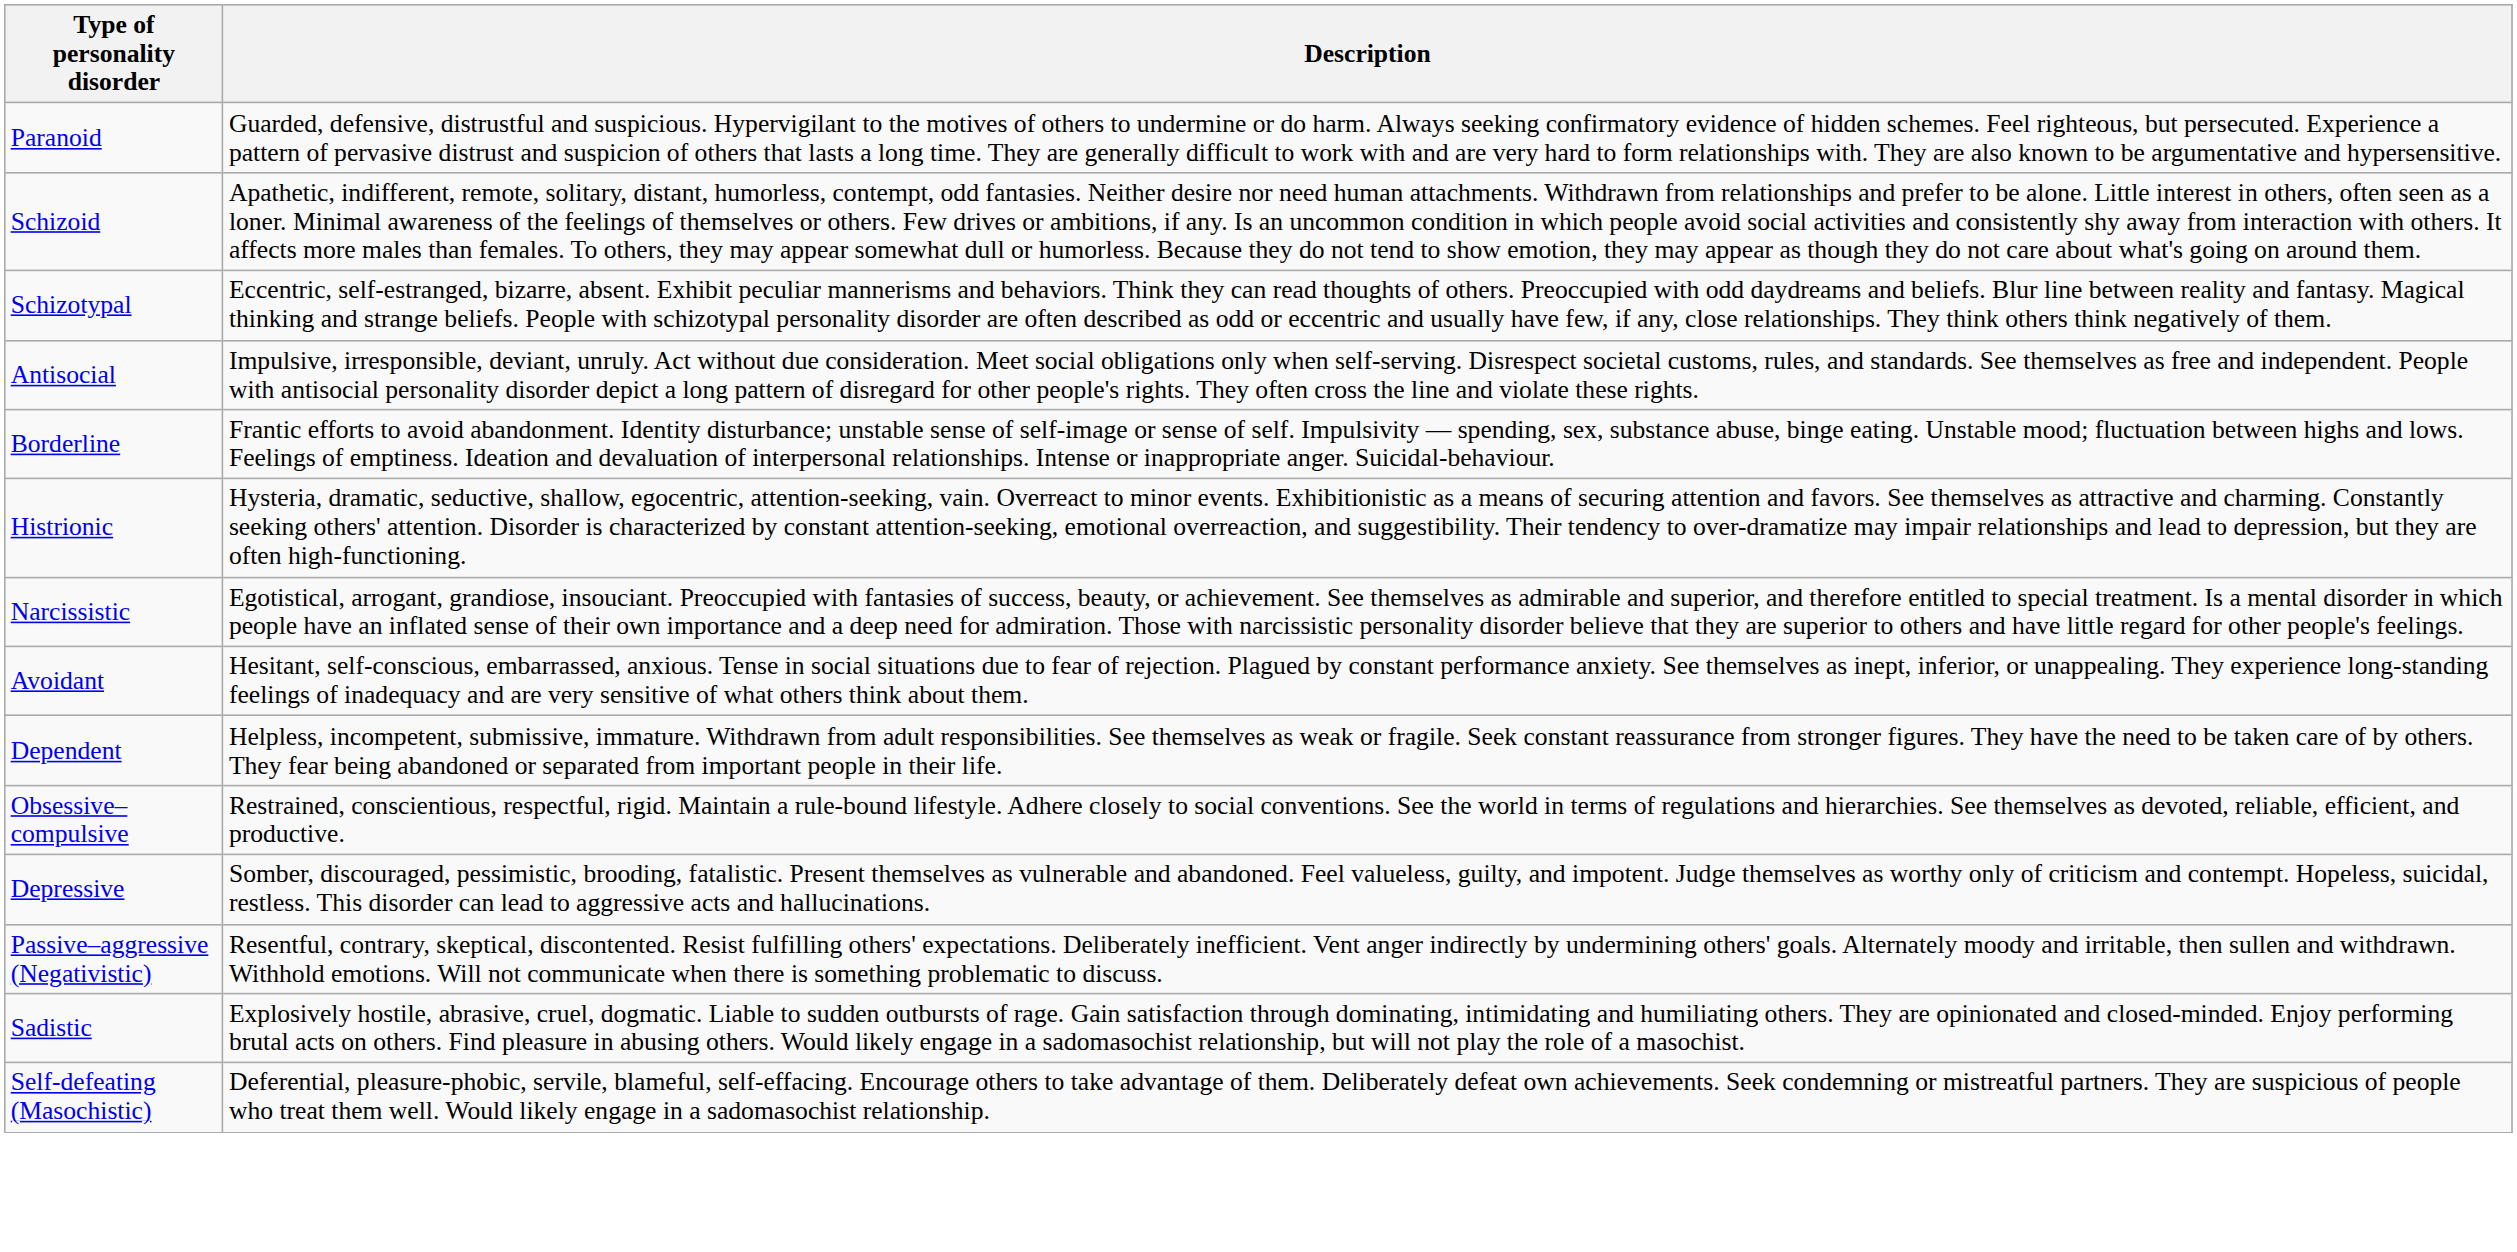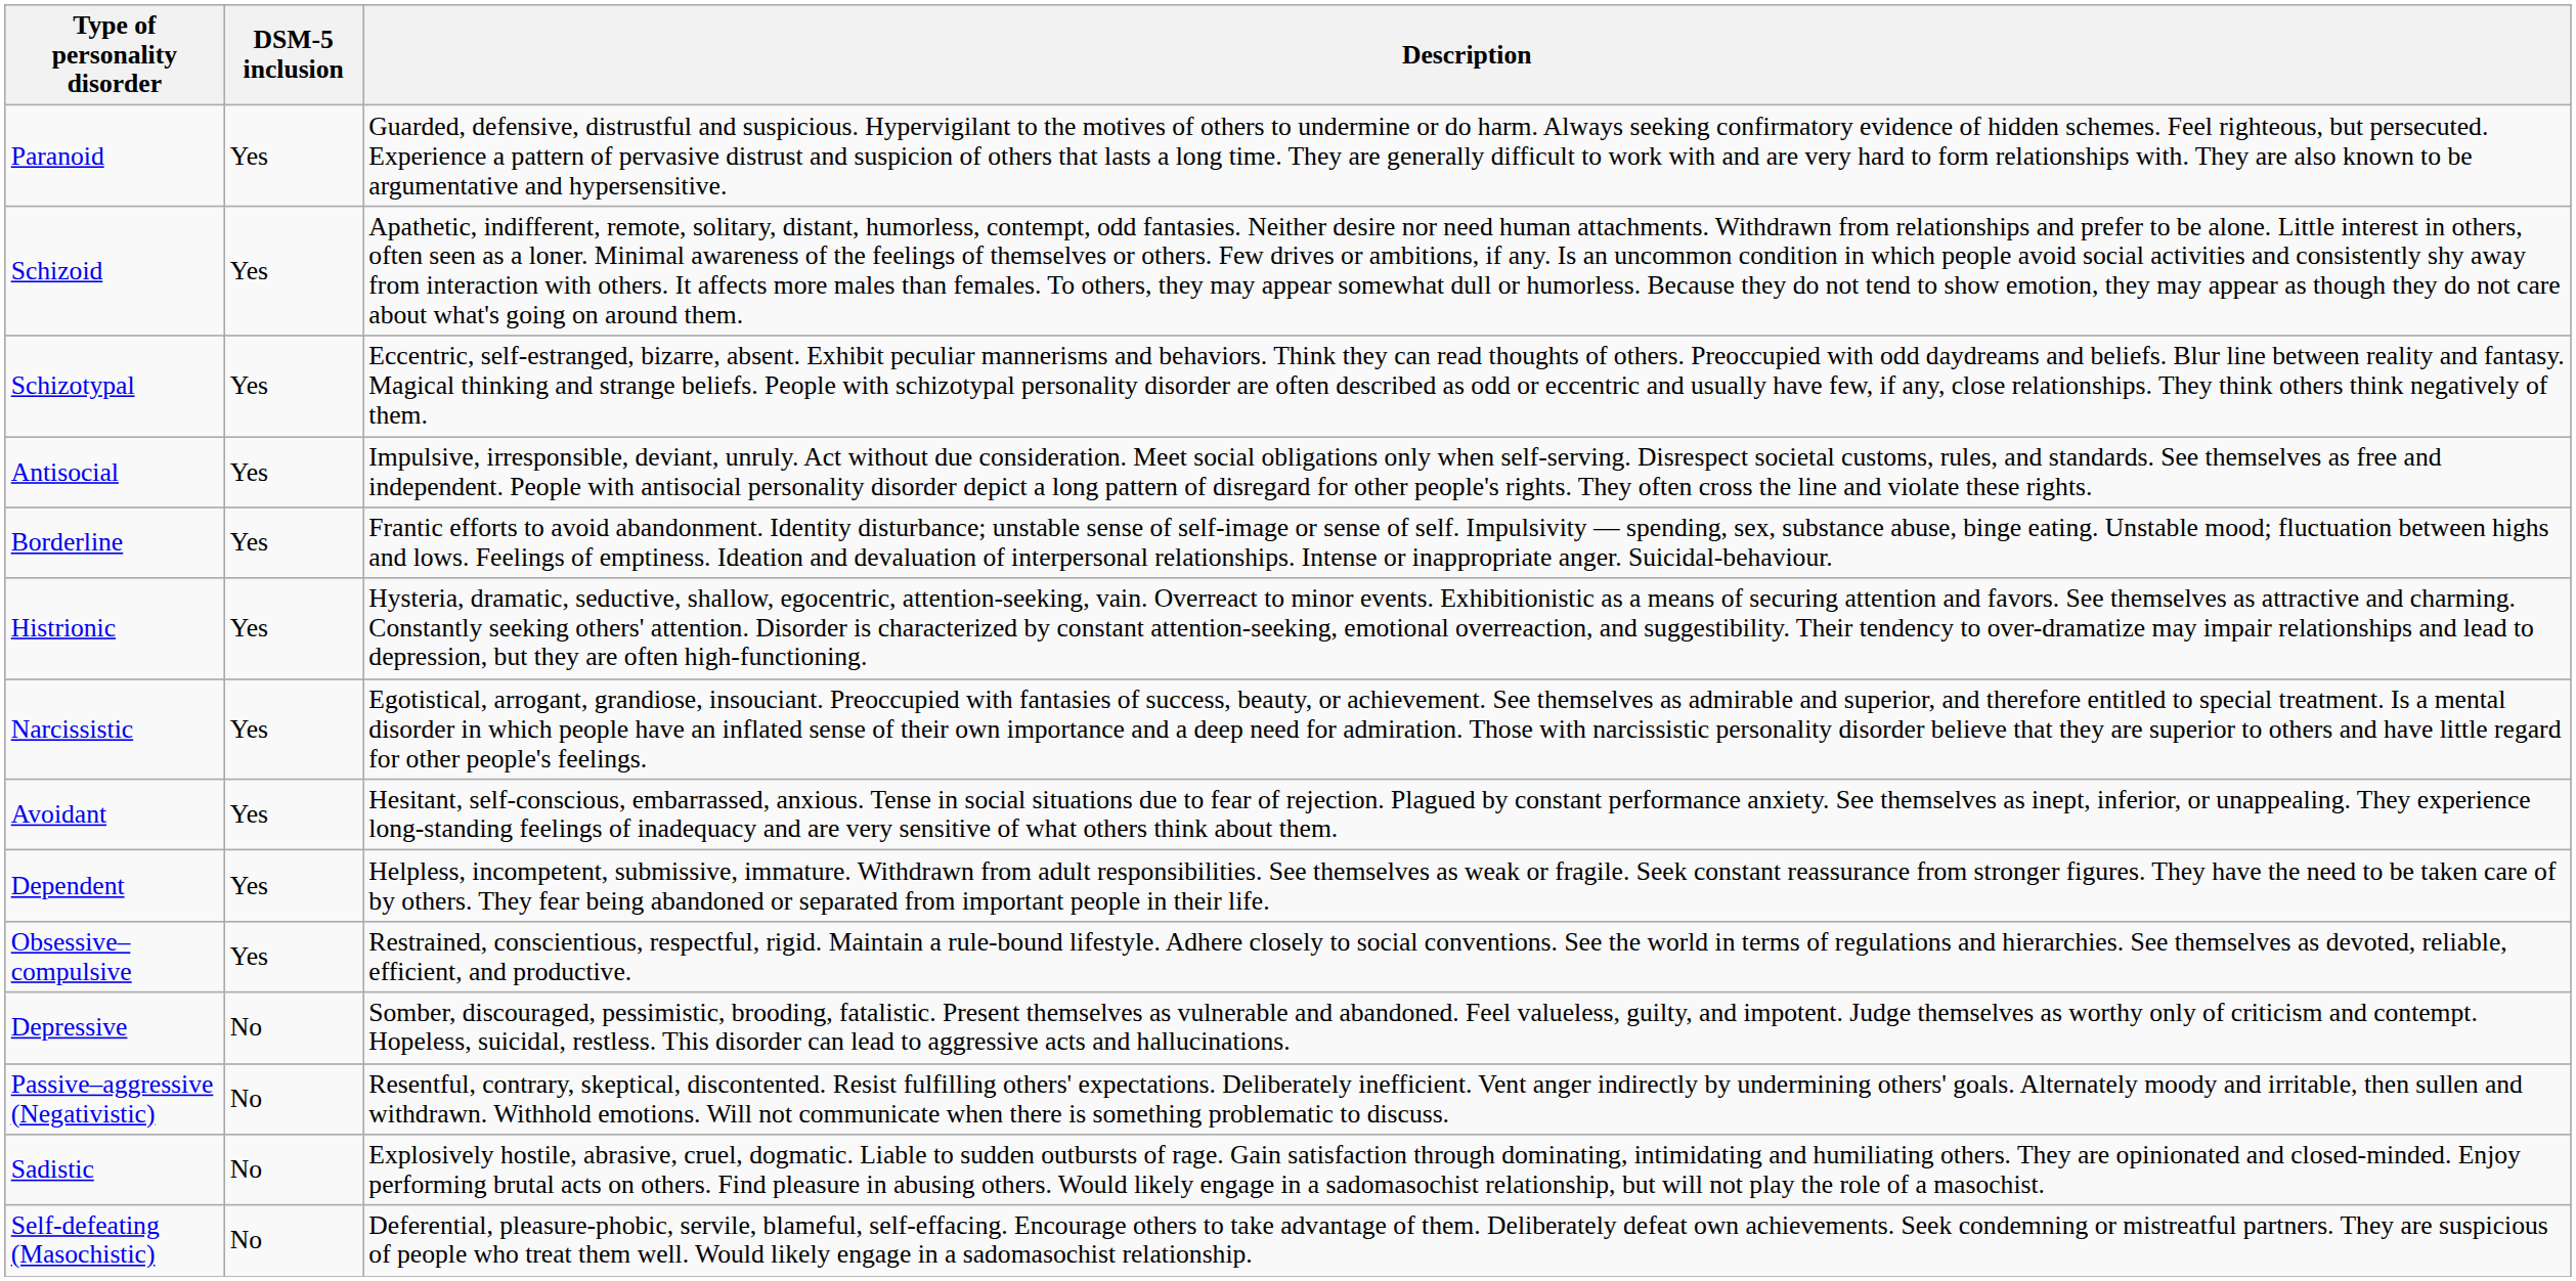+ column: DSM-5 inclusion | Yes | Yes | Yes | Yes | Yes | Yes | Yes | Yes | Yes | Yes | No | No | No | No
